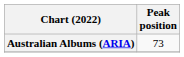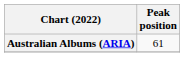Australian Albums (ARIA) | Peak position: 73 -> 61
